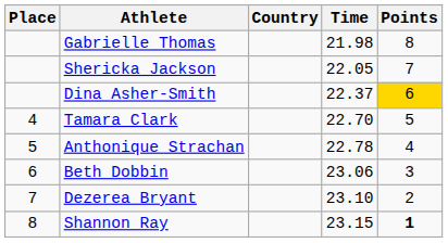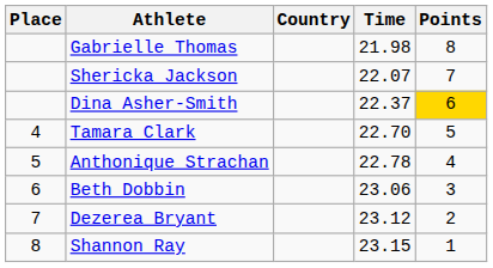Shericka Jackson | Time: 22.05 -> 22.07
Dezerea Bryant | Time: 23.10 -> 23.12
Shannon Ray | Points: bold -> normal
